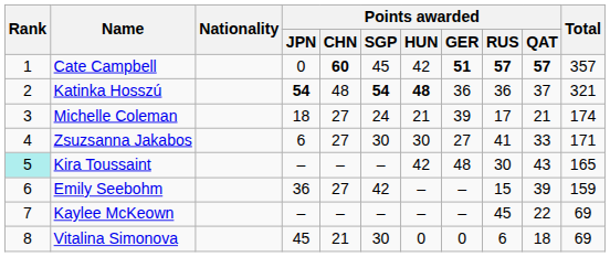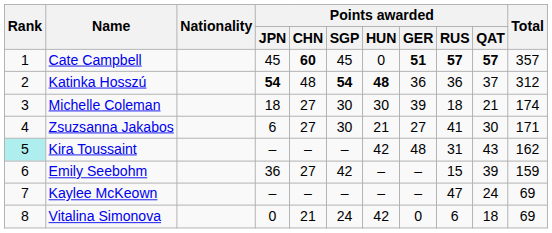Cate Campbell | Points awarded / JPN: 0 -> 45
Cate Campbell | Points awarded / HUN: 42 -> 0
Katinka Hosszú | Total: 321 -> 312
Michelle Coleman | Points awarded / SGP: 24 -> 30
Michelle Coleman | Points awarded / HUN: 21 -> 30
Michelle Coleman | Points awarded / RUS: 17 -> 18
Zsuzsanna Jakabos | Points awarded / HUN: 30 -> 21
Zsuzsanna Jakabos | Points awarded / QAT: 33 -> 30
Kira Toussaint | Points awarded / RUS: 30 -> 31
Kira Toussaint | Total: 165 -> 162
Kaylee McKeown | Points awarded / RUS: 45 -> 47
Kaylee McKeown | Points awarded / QAT: 22 -> 24
Vitalina Simonova | Points awarded / JPN: 45 -> 0
Vitalina Simonova | Points awarded / SGP: 30 -> 24
Vitalina Simonova | Points awarded / HUN: 0 -> 42
